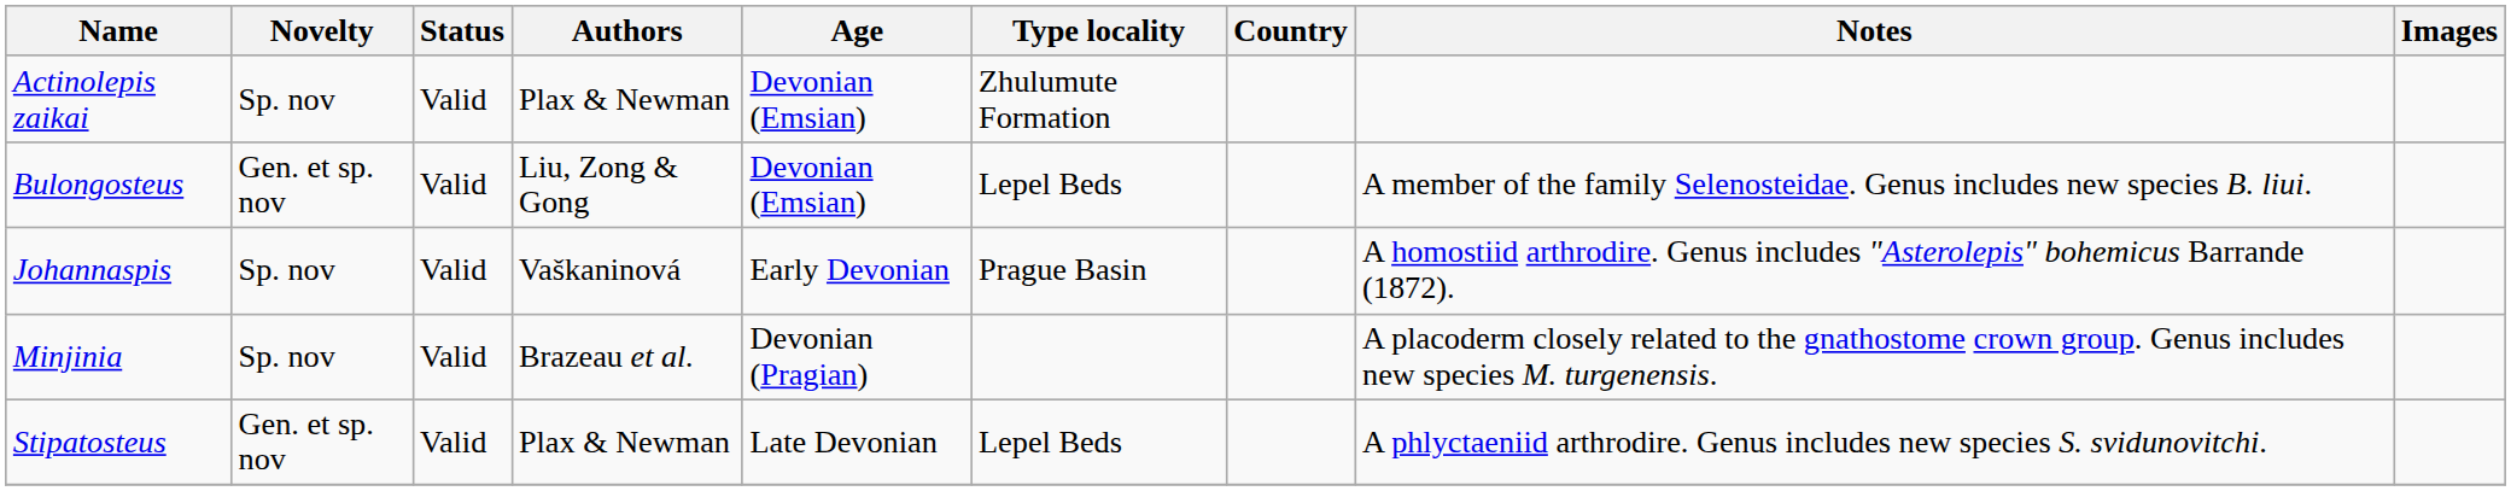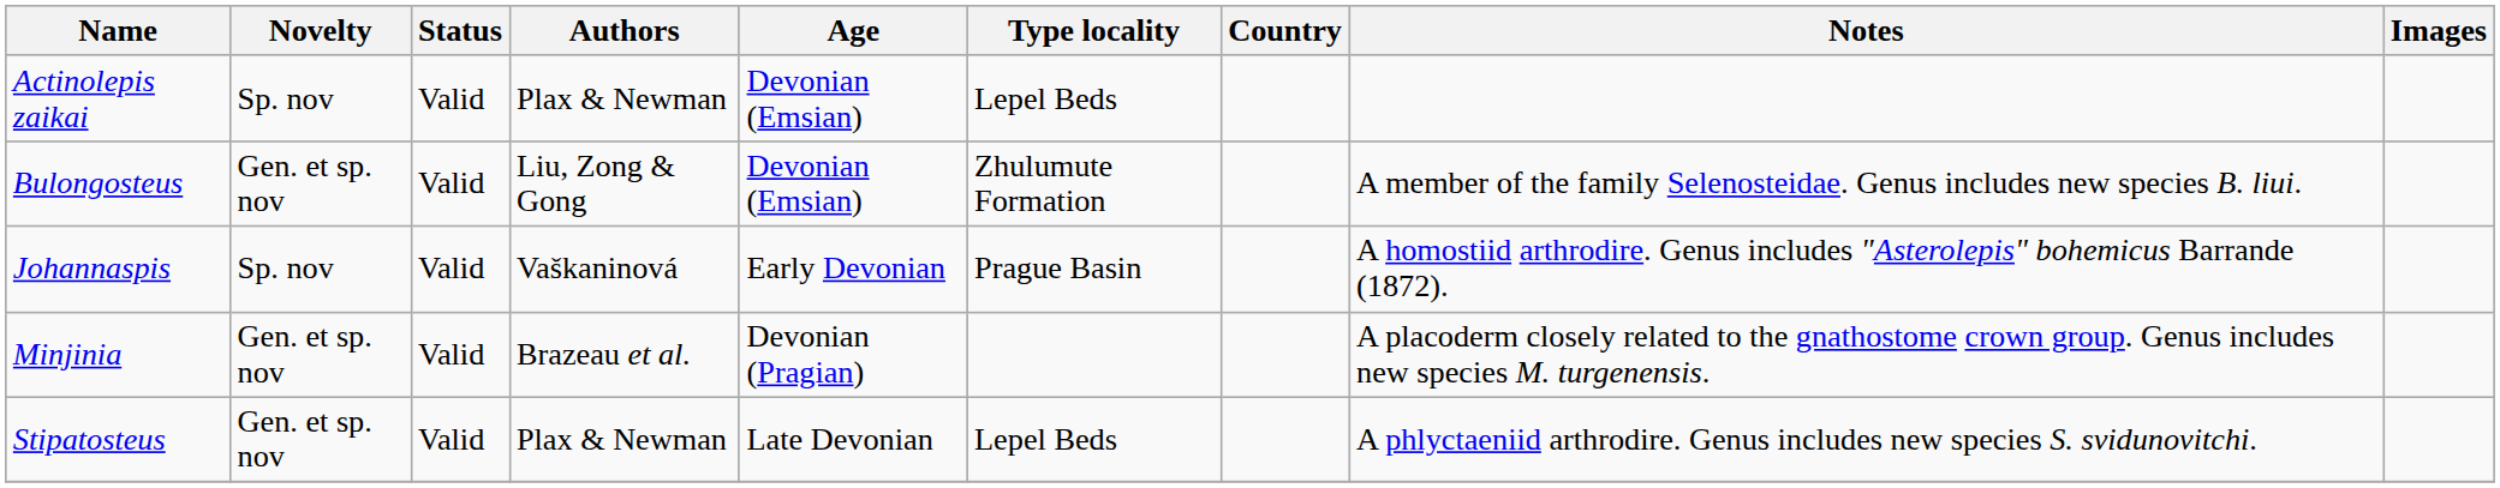Actinolepis zaikai | Type locality: Zhulumute Formation -> Lepel Beds
Bulongosteus | Type locality: Lepel Beds -> Zhulumute Formation
Minjinia | Novelty: Sp. nov -> Gen. et sp. nov
